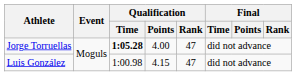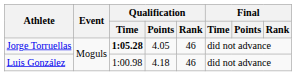Jorge Torruellas | Qualification / Points: 4.00 -> 4.05
Jorge Torruellas | Qualification / Rank: 47 -> 46
Luis González | Qualification / Points: 4.15 -> 4.18
Luis González | Qualification / Rank: 47 -> 46
